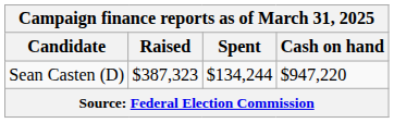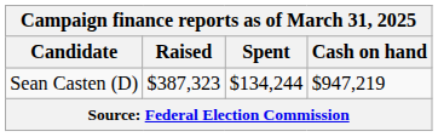Sean Casten (D) | Cash on hand: $947,220 -> $947,219
